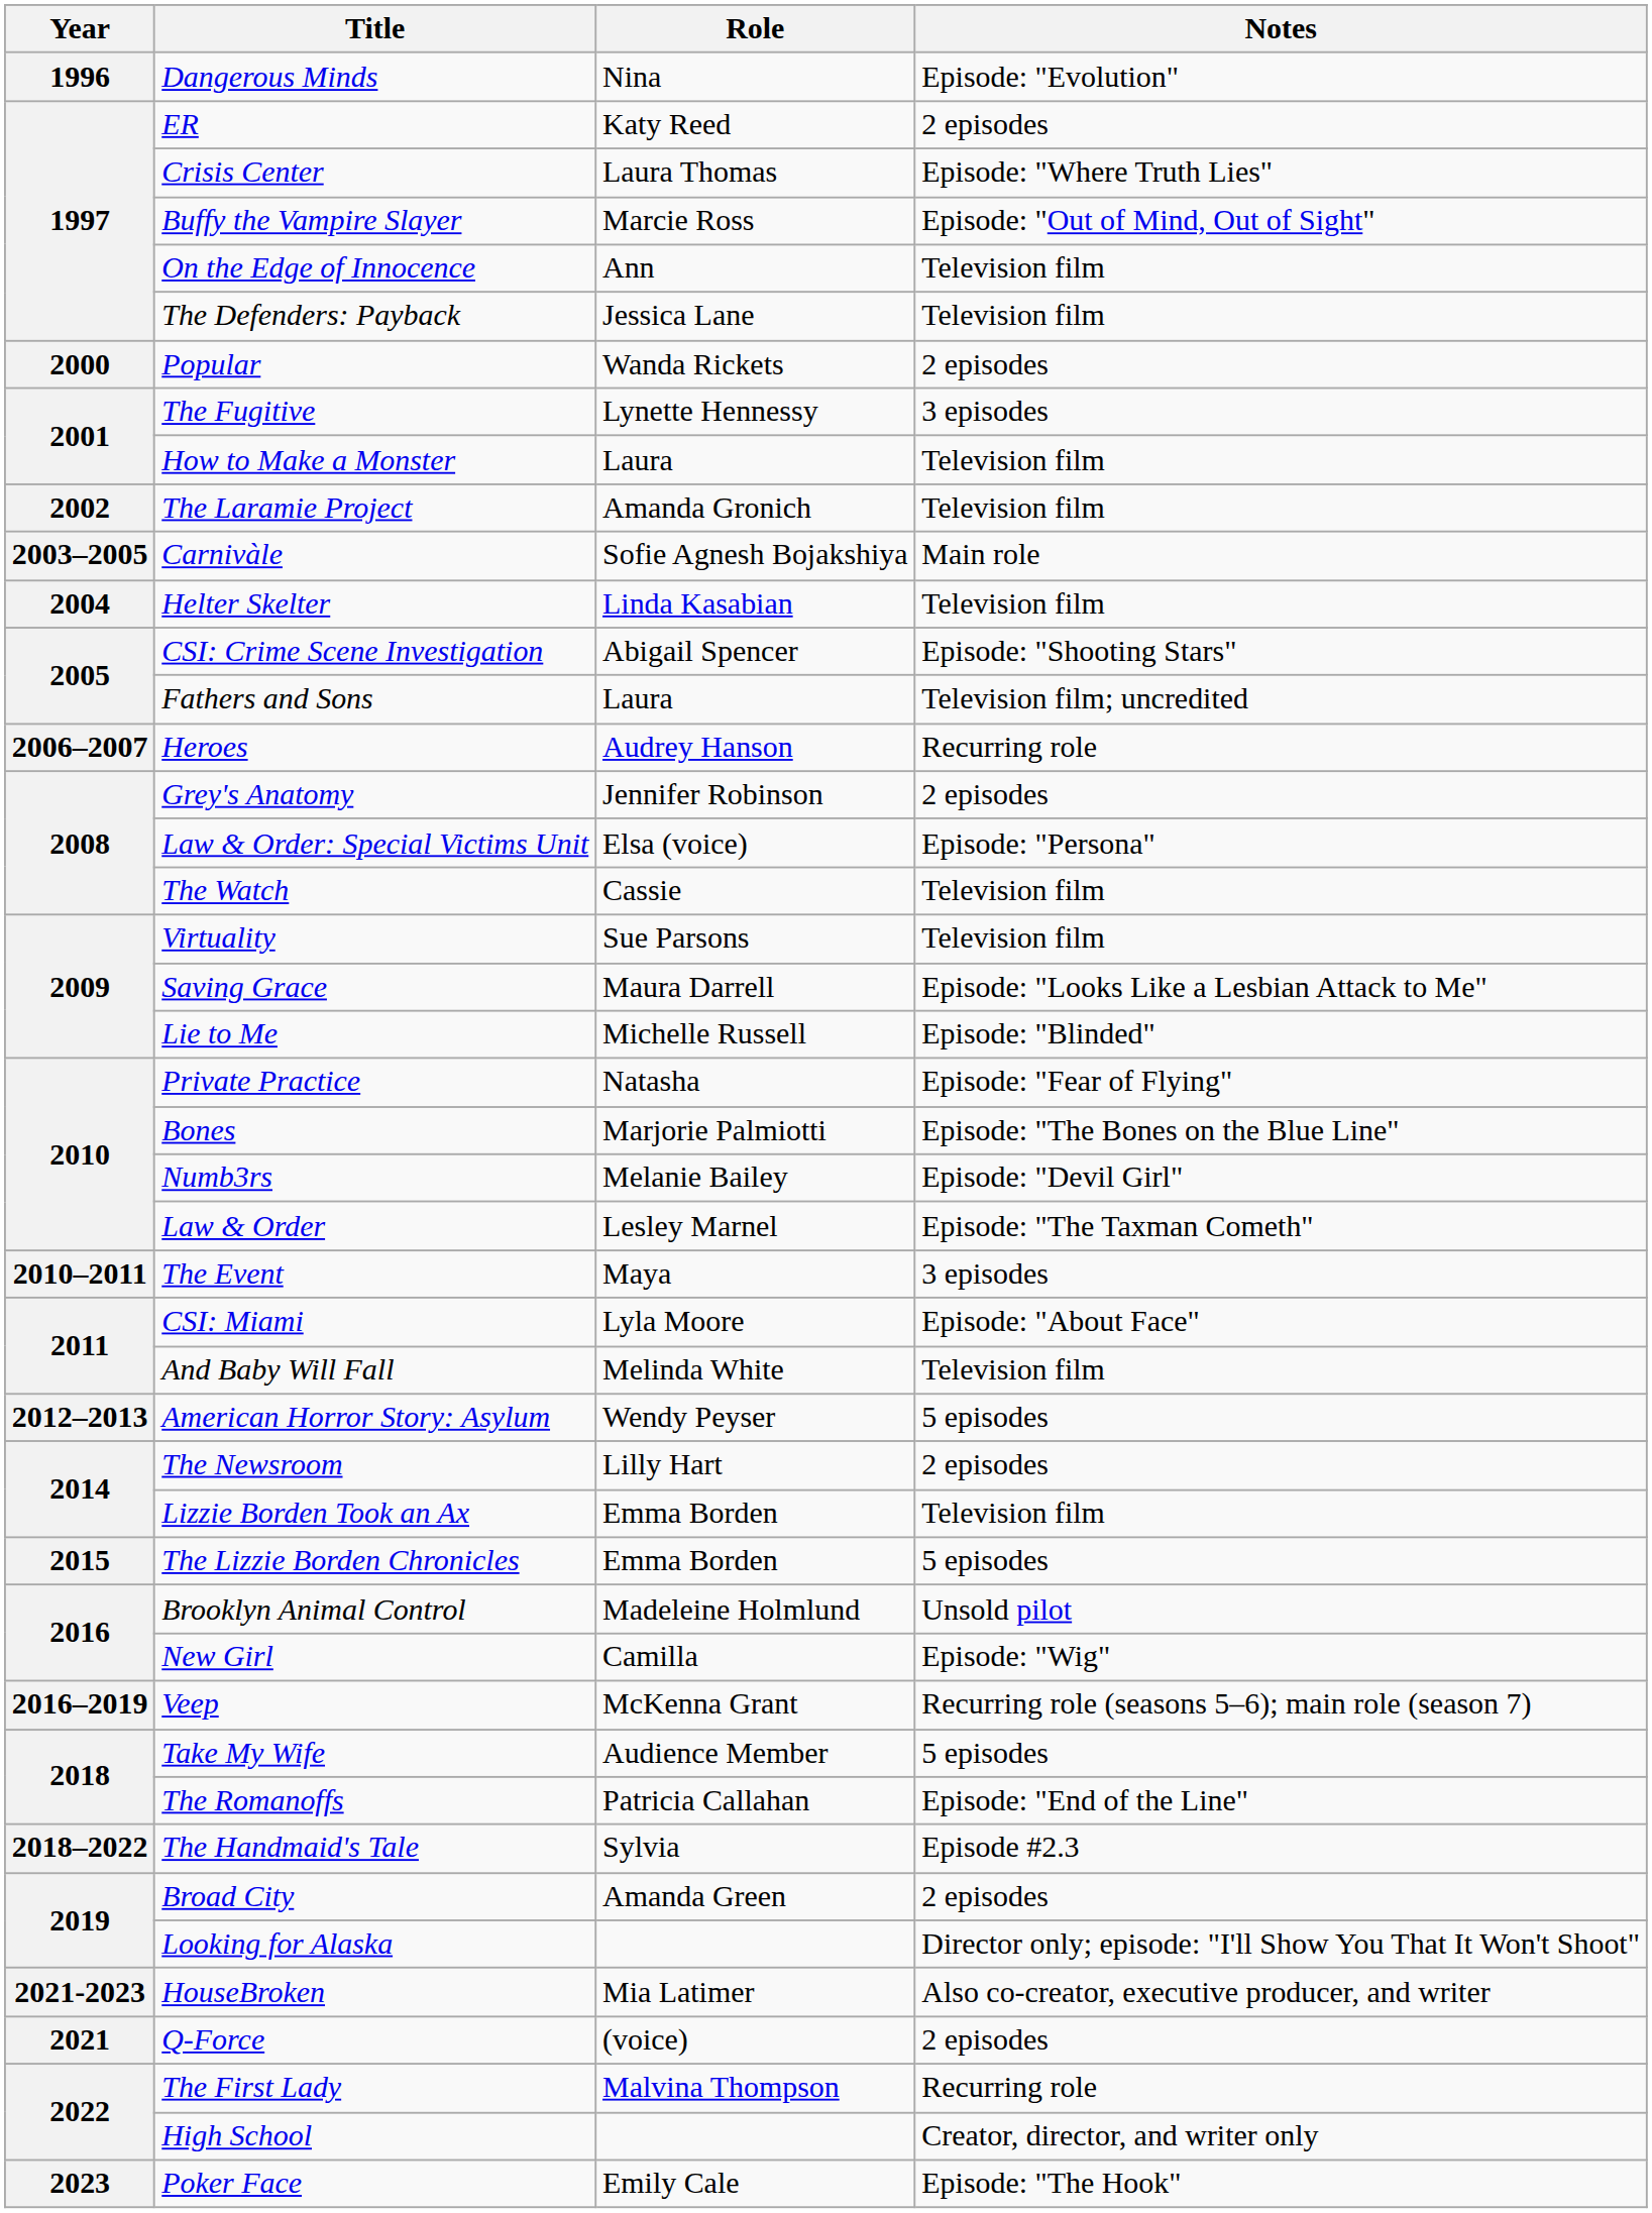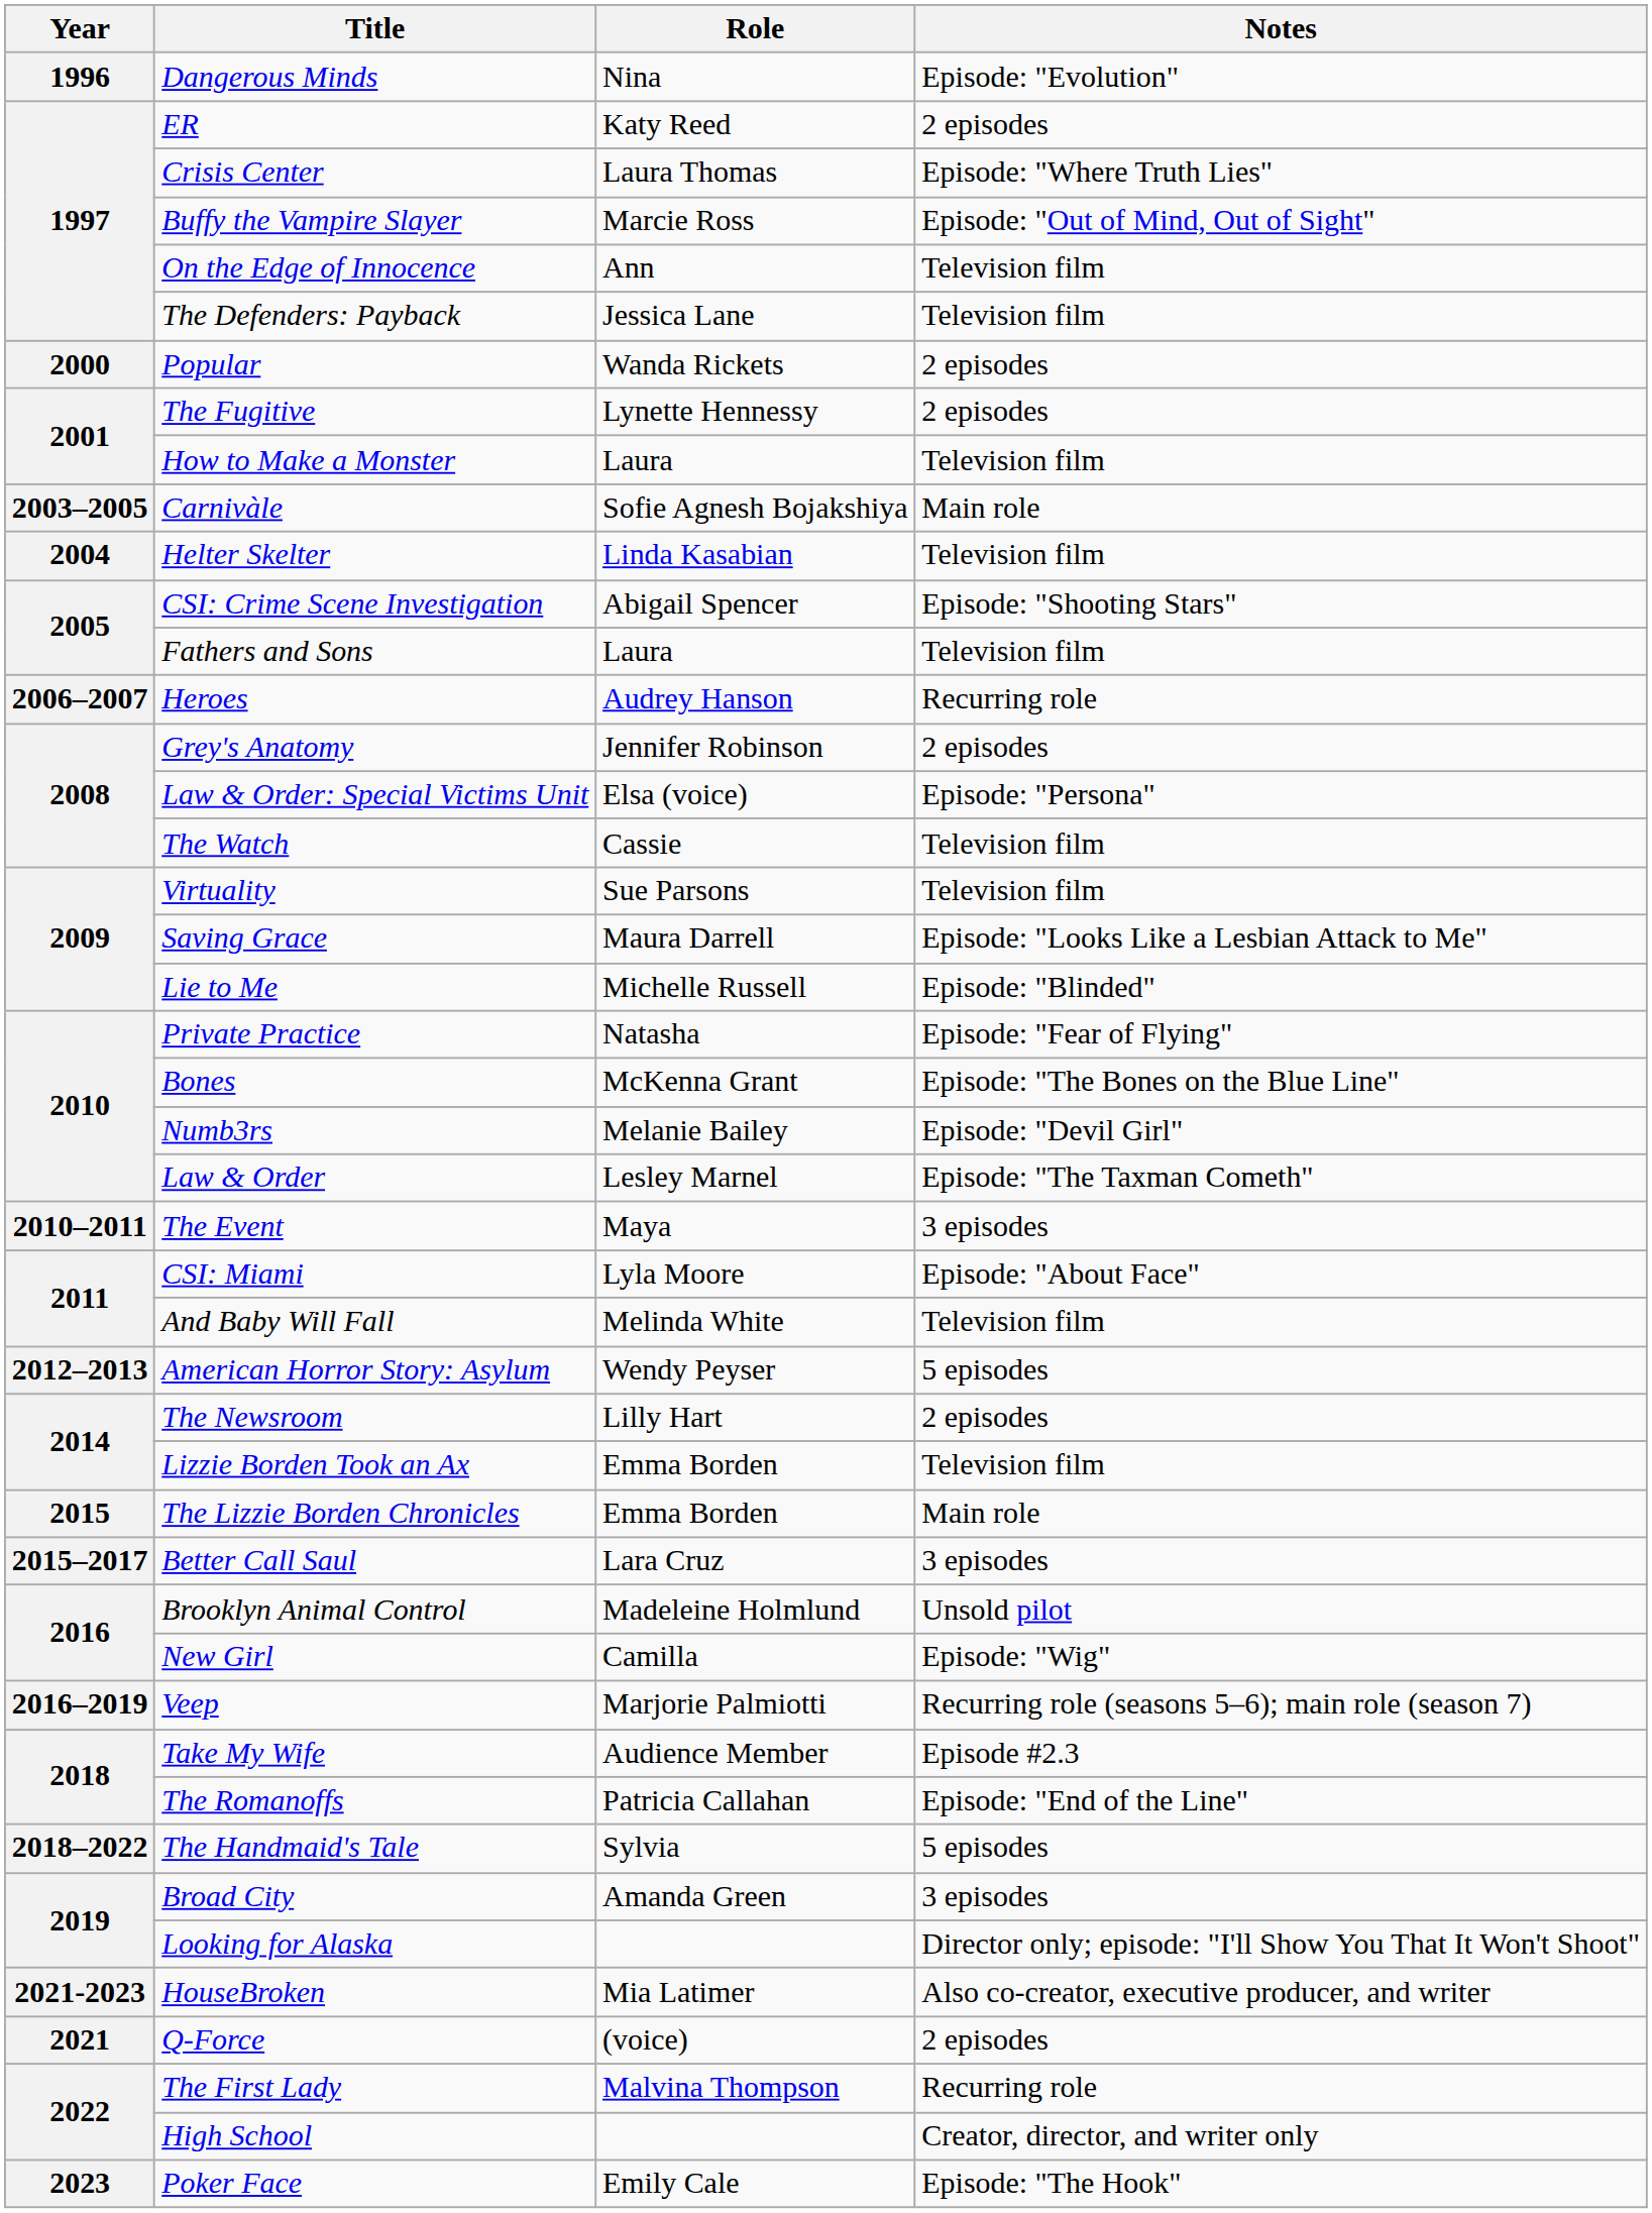The Fugitive | Notes: 3 episodes -> 2 episodes
- row: 2002 | The Laramie Project | Amanda Gronich | Television film
Fathers and Sons | Notes: Television film; uncredited -> Television film
Bones | Role: Marjorie Palmiotti -> McKenna Grant
The Lizzie Borden Chronicles | Notes: 5 episodes -> Main role
+ row: 2015–2017 | Better Call Saul | Lara Cruz | 3 episodes
Veep | Role: McKenna Grant -> Marjorie Palmiotti
Take My Wife | Notes: 5 episodes -> Episode #2.3
The Handmaid's Tale | Notes: Episode #2.3 -> 5 episodes
Broad City | Notes: 2 episodes -> 3 episodes
